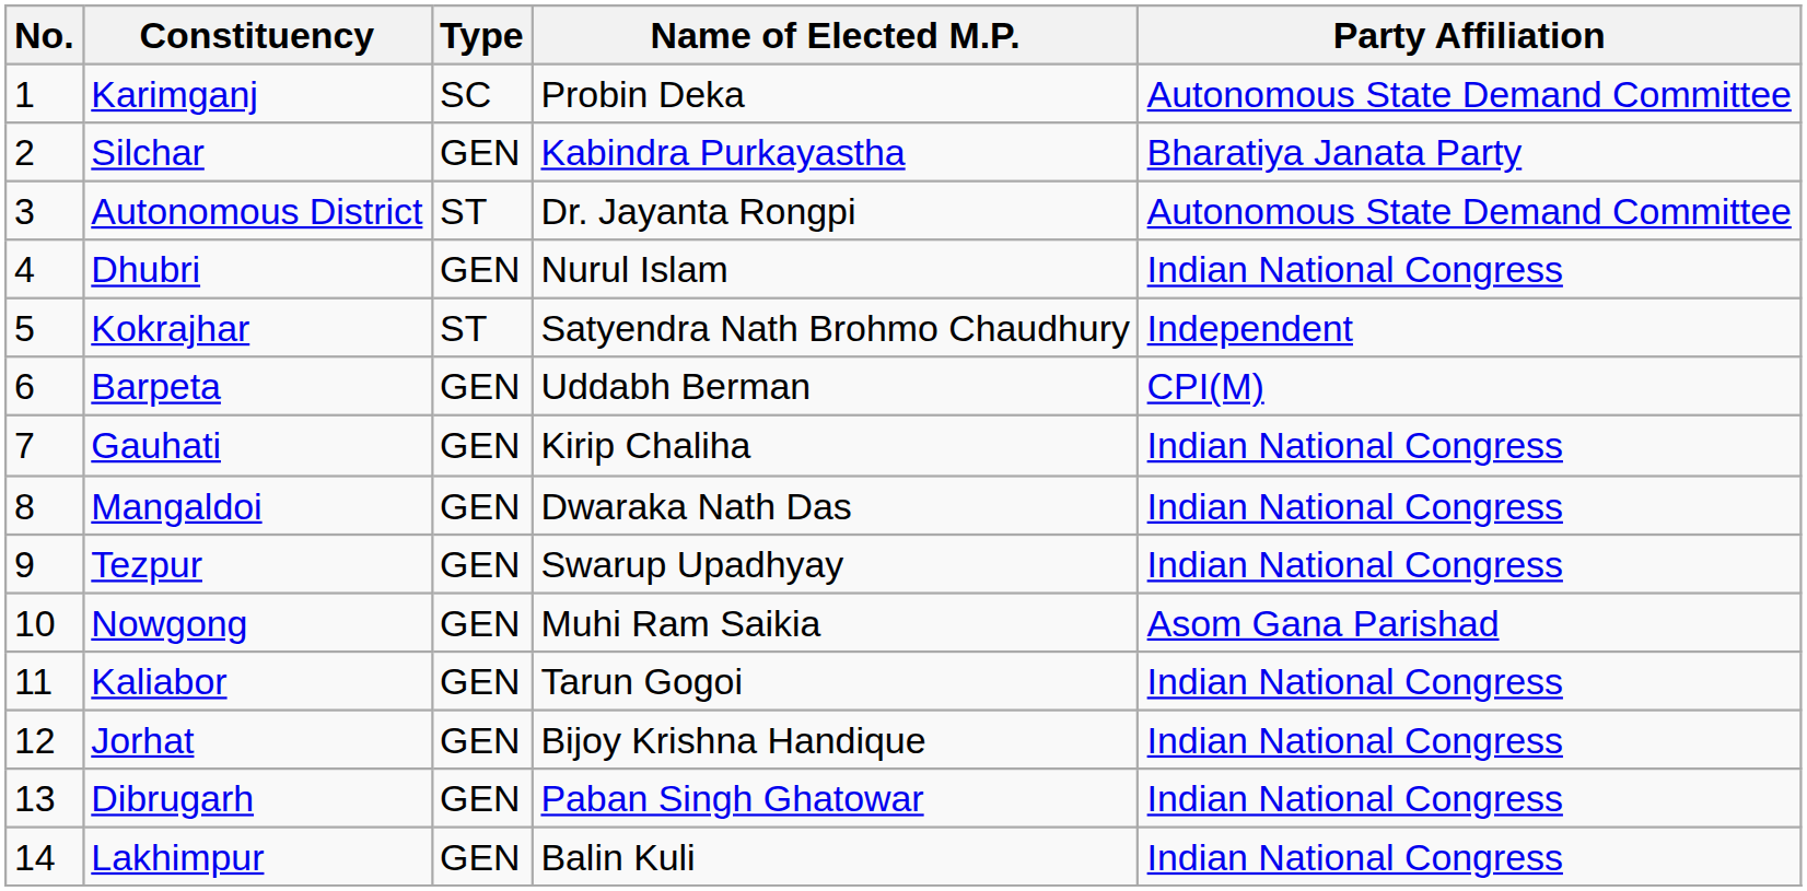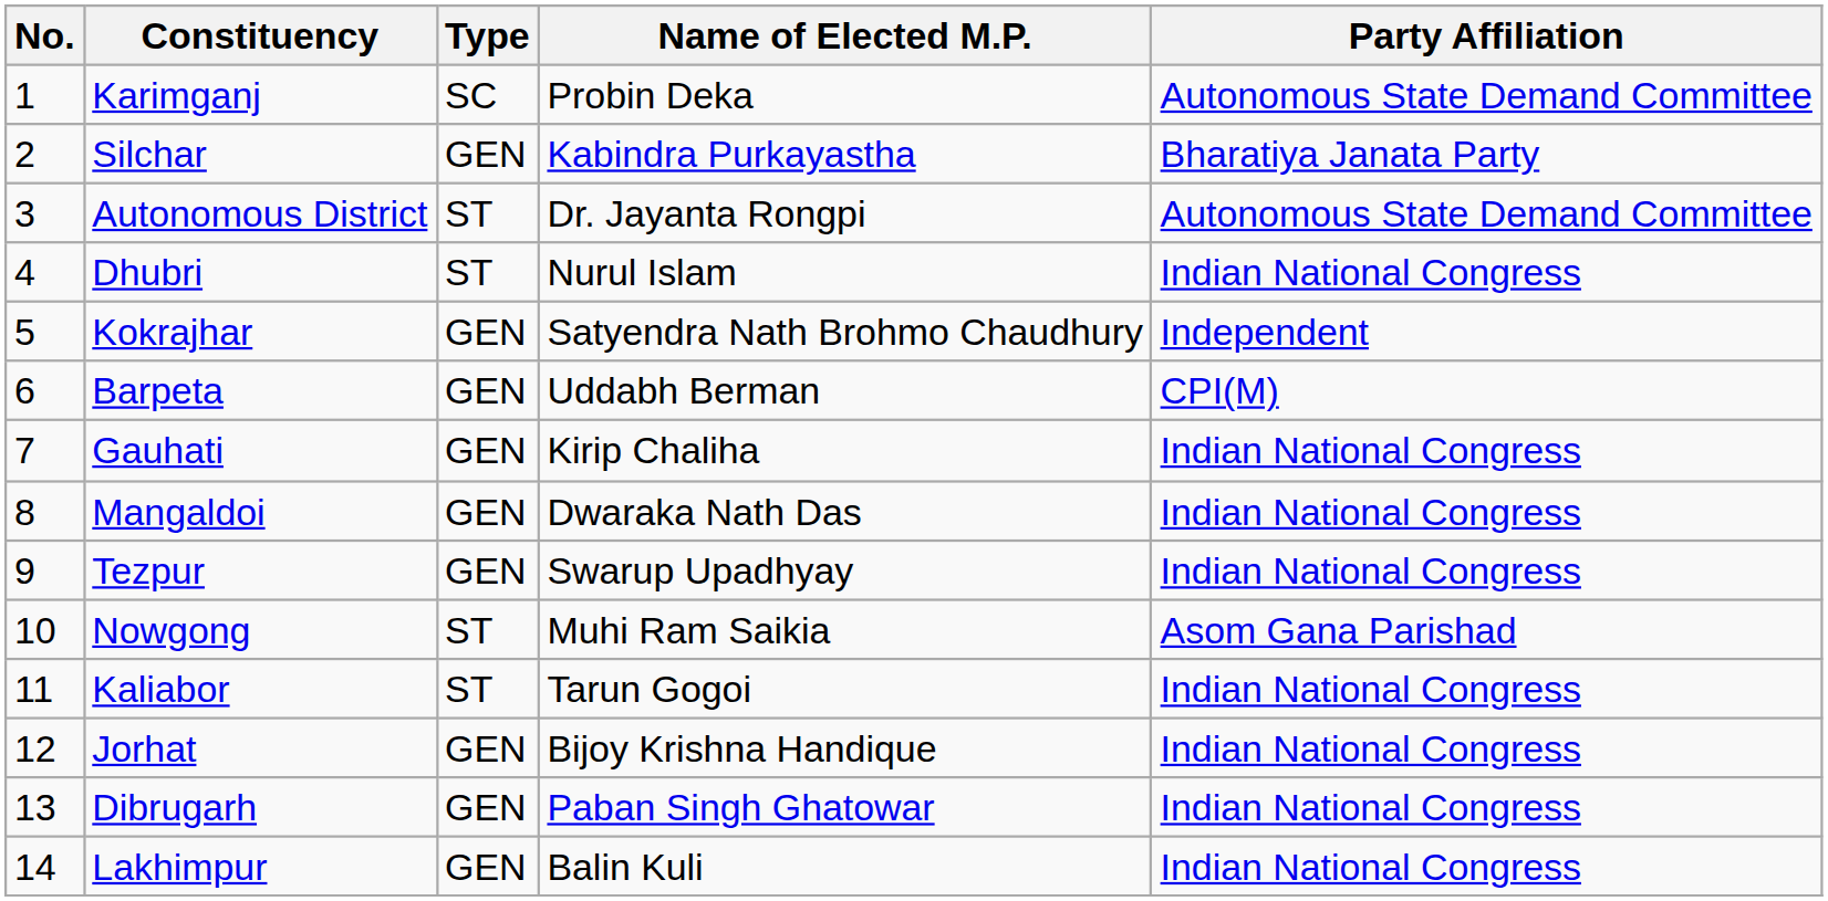Dhubri | Type: GEN -> ST
Kokrajhar | Type: ST -> GEN
Nowgong | Type: GEN -> ST
Kaliabor | Type: GEN -> ST
